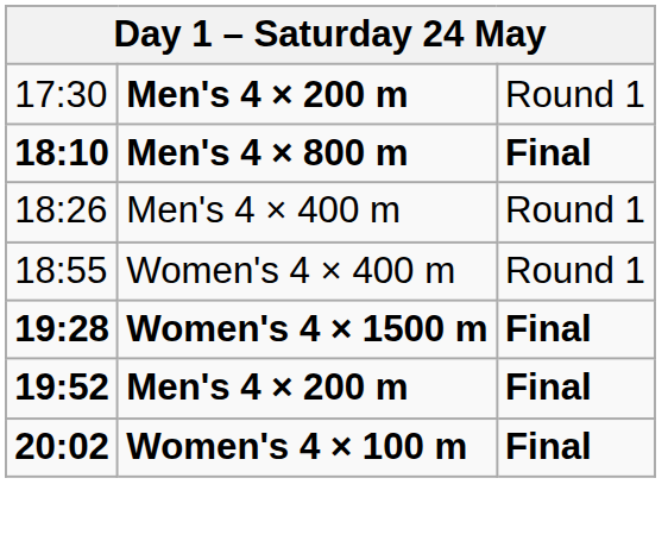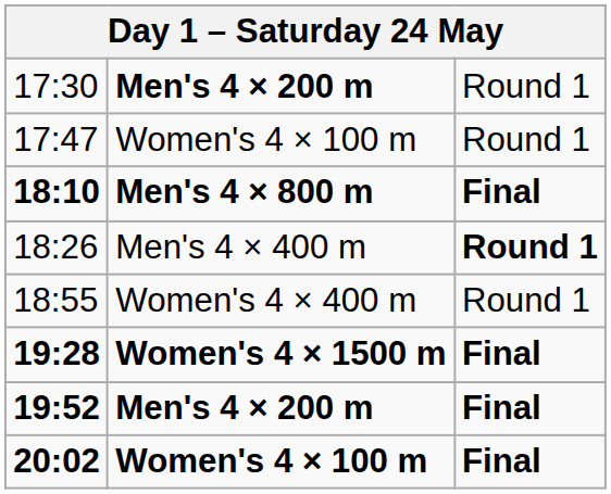+ row: 17:47 | Women's 4 × 100 m | Round 1
18:26 | column 3: normal -> bold
